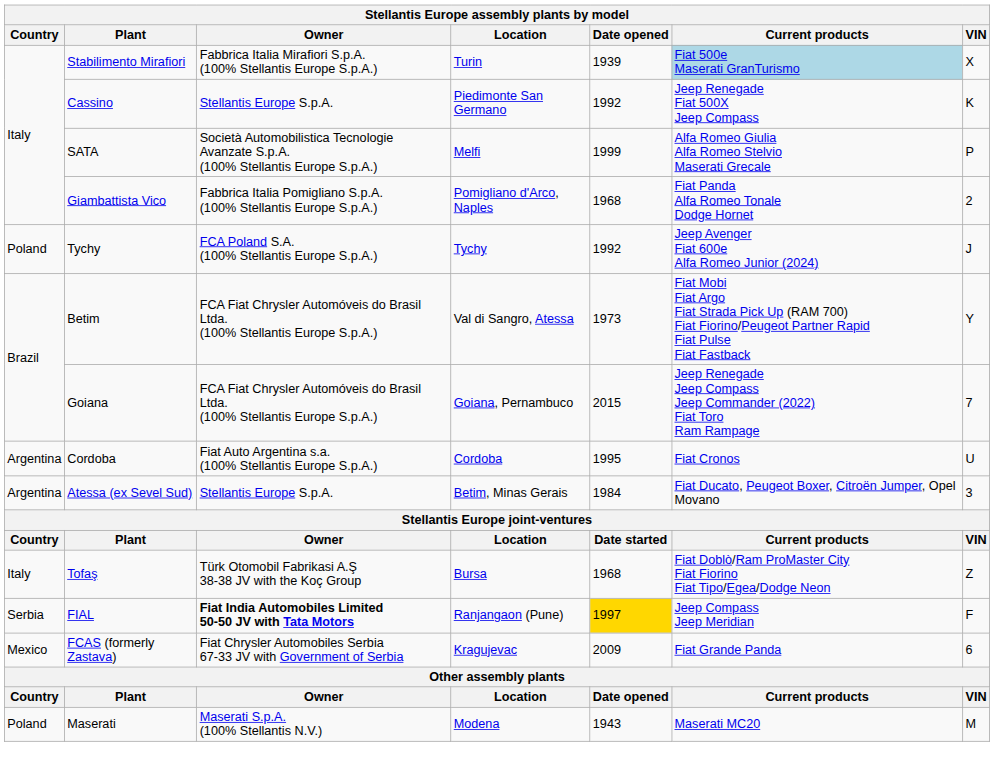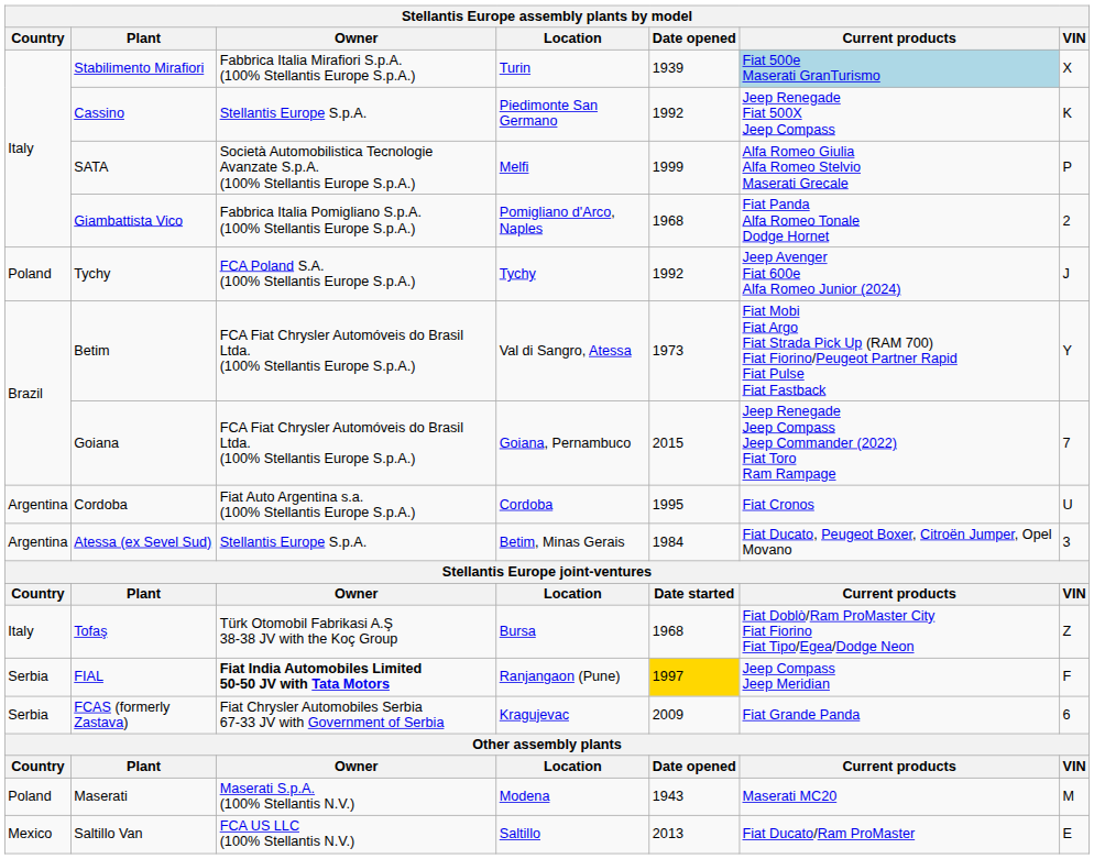FCAS (formerly Zastava) | Country: Mexico -> Serbia
+ row: Mexico | Saltillo Van | FCA US LLC (100% Stellantis N.V.) | Saltillo | 2013 | Fiat Ducato/Ram ProMaster | E
